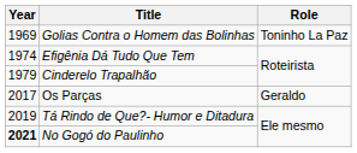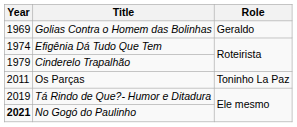Golias Contra o Homem das Bolinhas | Role: Toninho La Paz -> Geraldo
Os Parças | Year: 2017 -> 2011
Os Parças | Role: Geraldo -> Toninho La Paz
